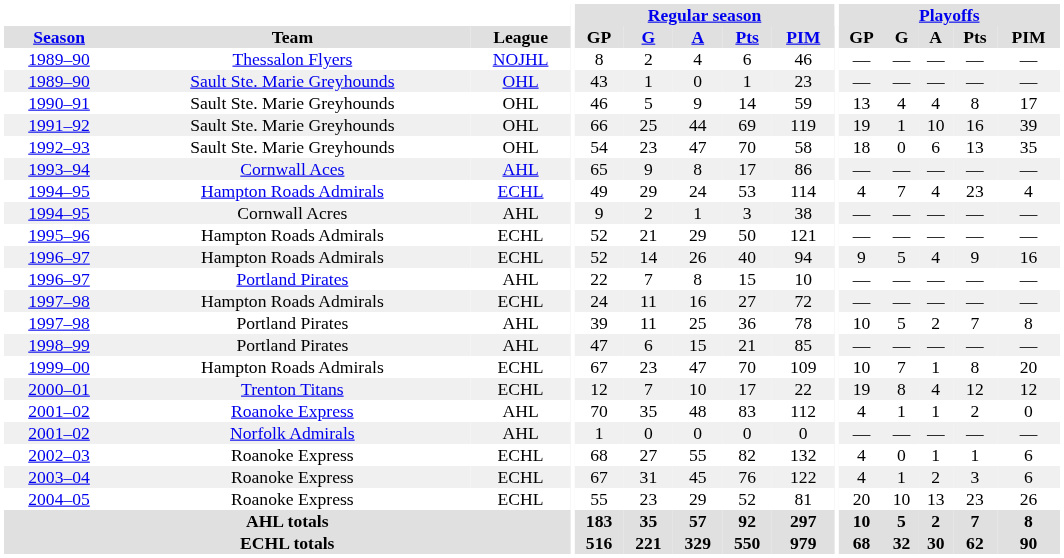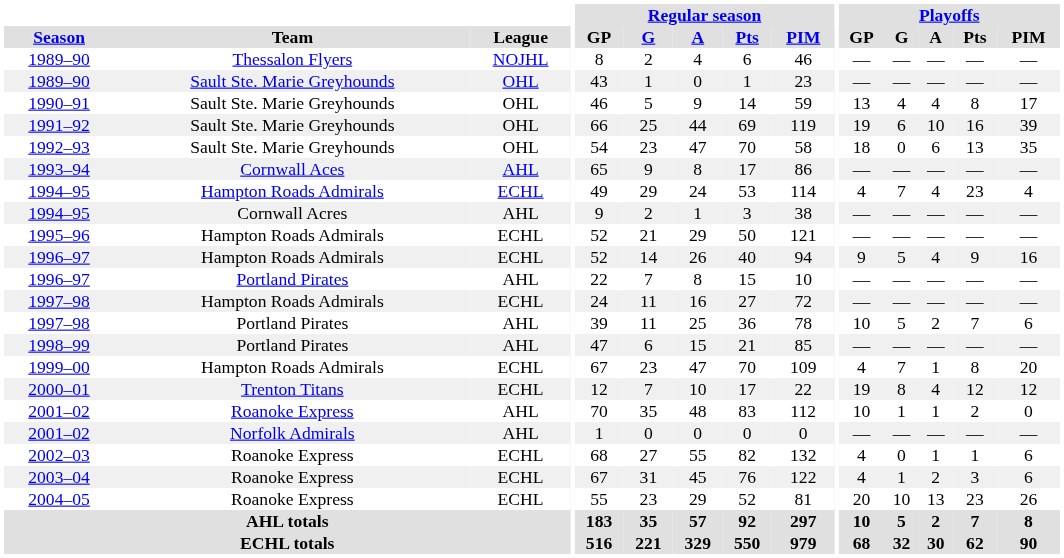1991–92 | Playoffs / G: 1 -> 6
1997–98 / Portland Pirates | Playoffs / PIM: 8 -> 6
1999–00 | Playoffs / GP: 10 -> 4
2001–02 / Roanoke Express | Playoffs / GP: 4 -> 10
